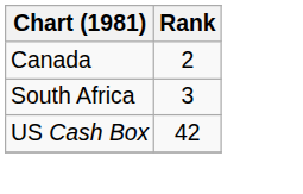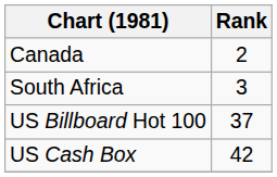+ row: US Billboard Hot 100 | 37
